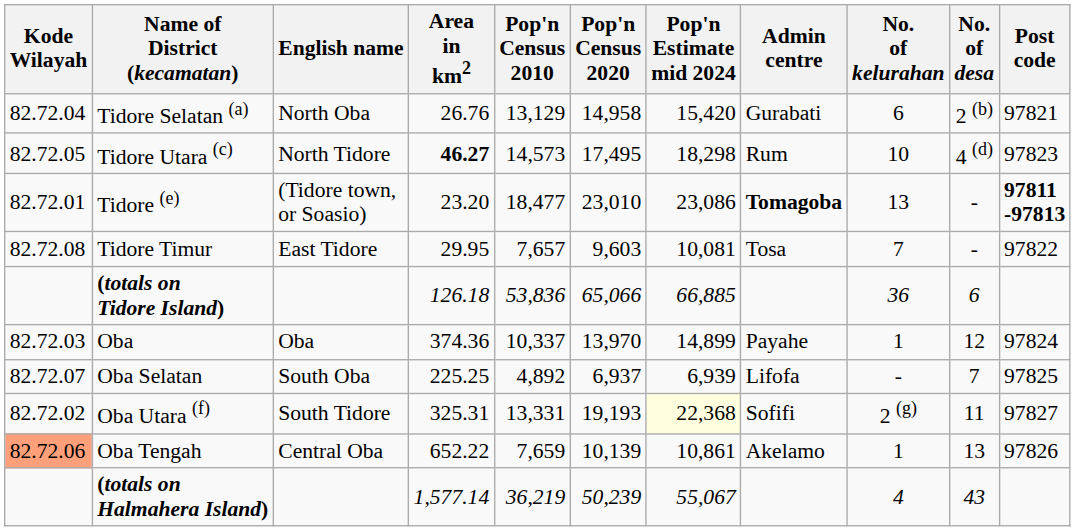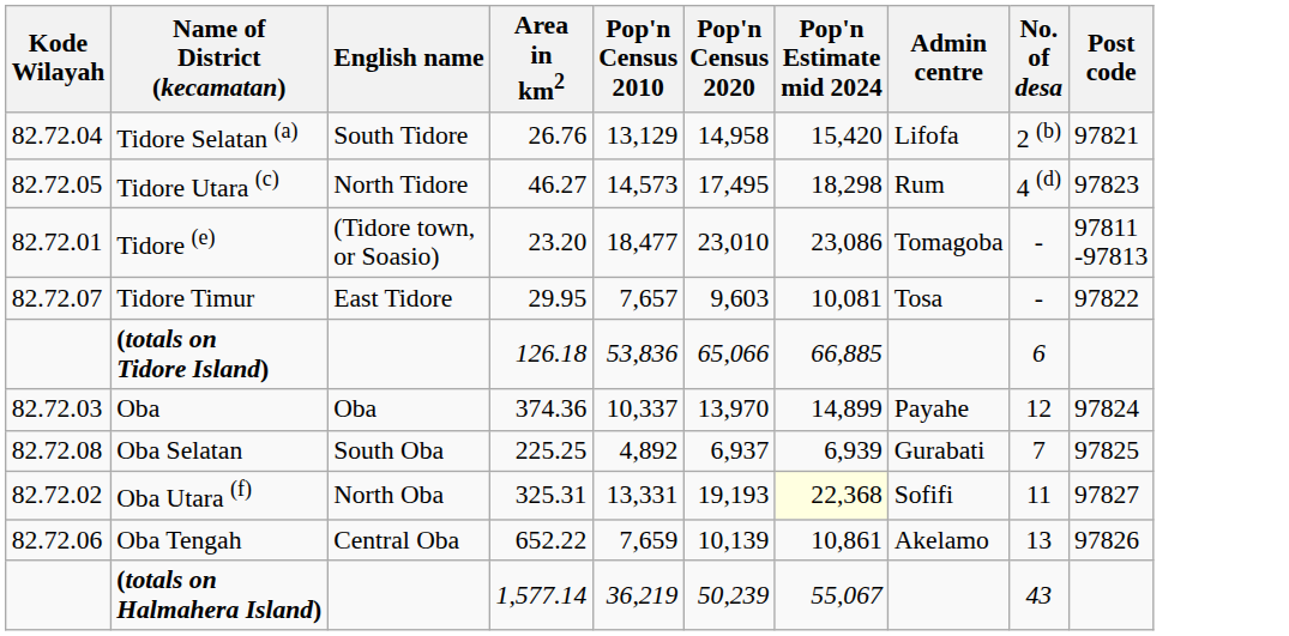- column: No. of kelurahan | 6 | 10 | 13 | 7 | 36 | 1 | - | 2 (g) | 1 | 4
Tidore Selatan (a) | English name: North Oba -> South Tidore
Tidore Selatan (a) | Admin centre: Gurabati -> Lifofa
Tidore Utara (c) | Area in km2: bold -> normal
Tidore (e) | Admin centre: bold -> normal
Tidore (e) | Post code: bold -> normal
Tidore Timur | Kode Wilayah: 82.72.08 -> 82.72.07
Oba Selatan | Kode Wilayah: 82.72.07 -> 82.72.08
Oba Selatan | Admin centre: Lifofa -> Gurabati
Oba Utara (f) | English name: South Tidore -> North Oba
Oba Tengah | Kode Wilayah: lightsalmon background -> no background
